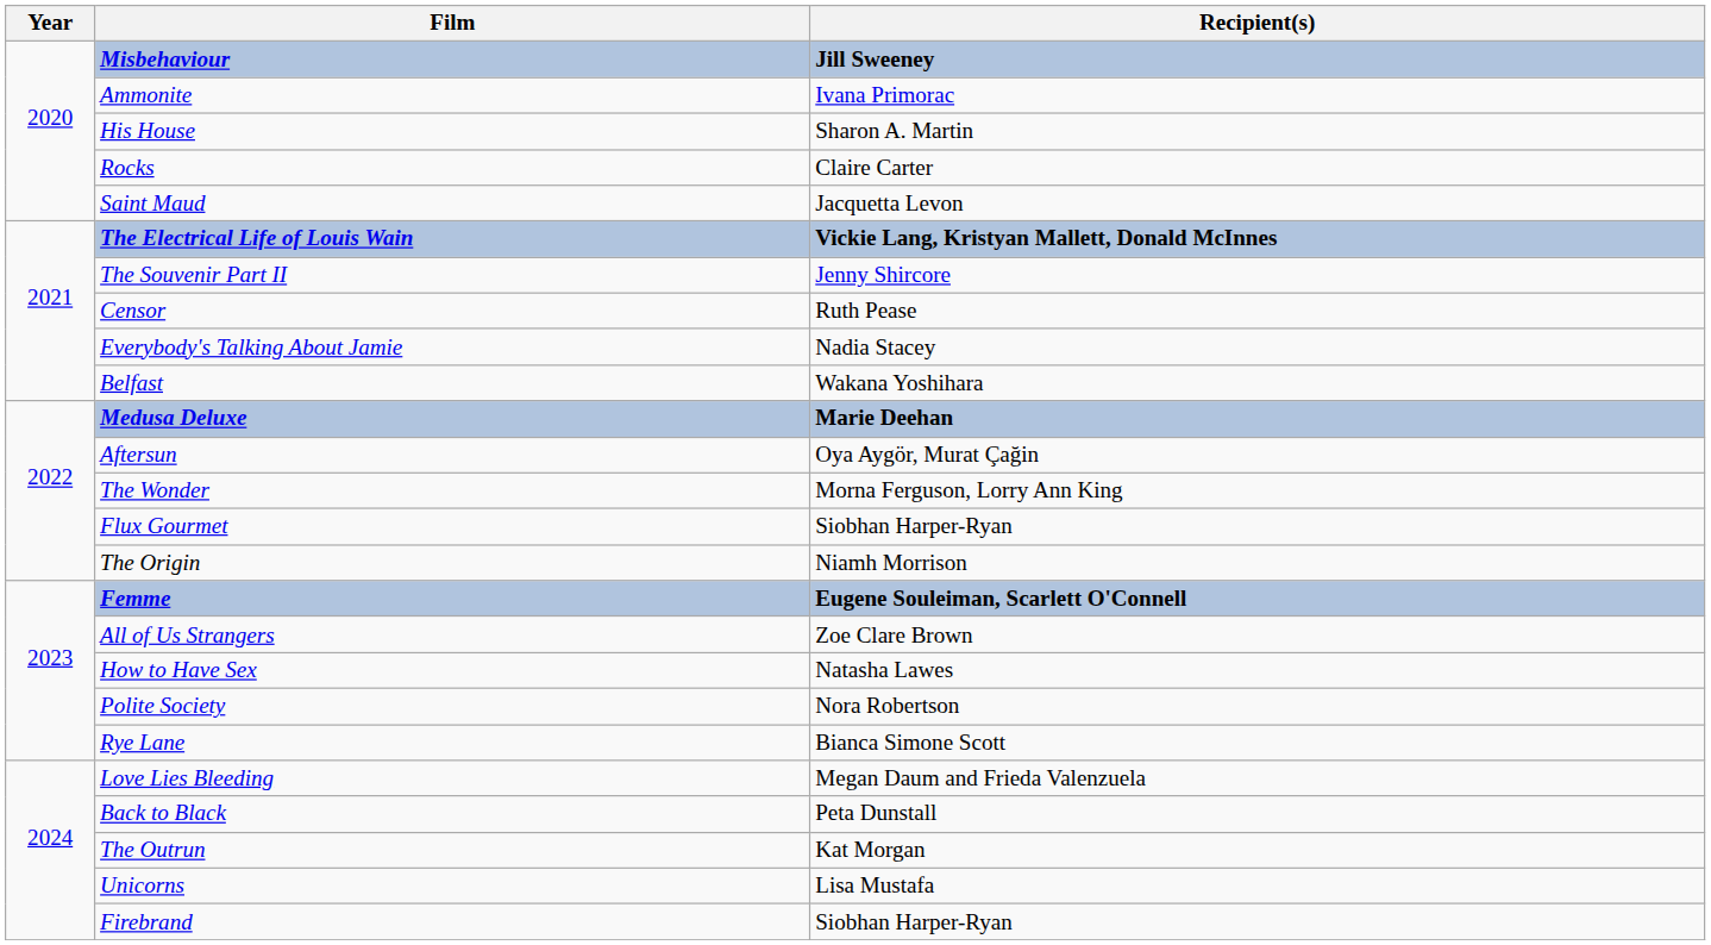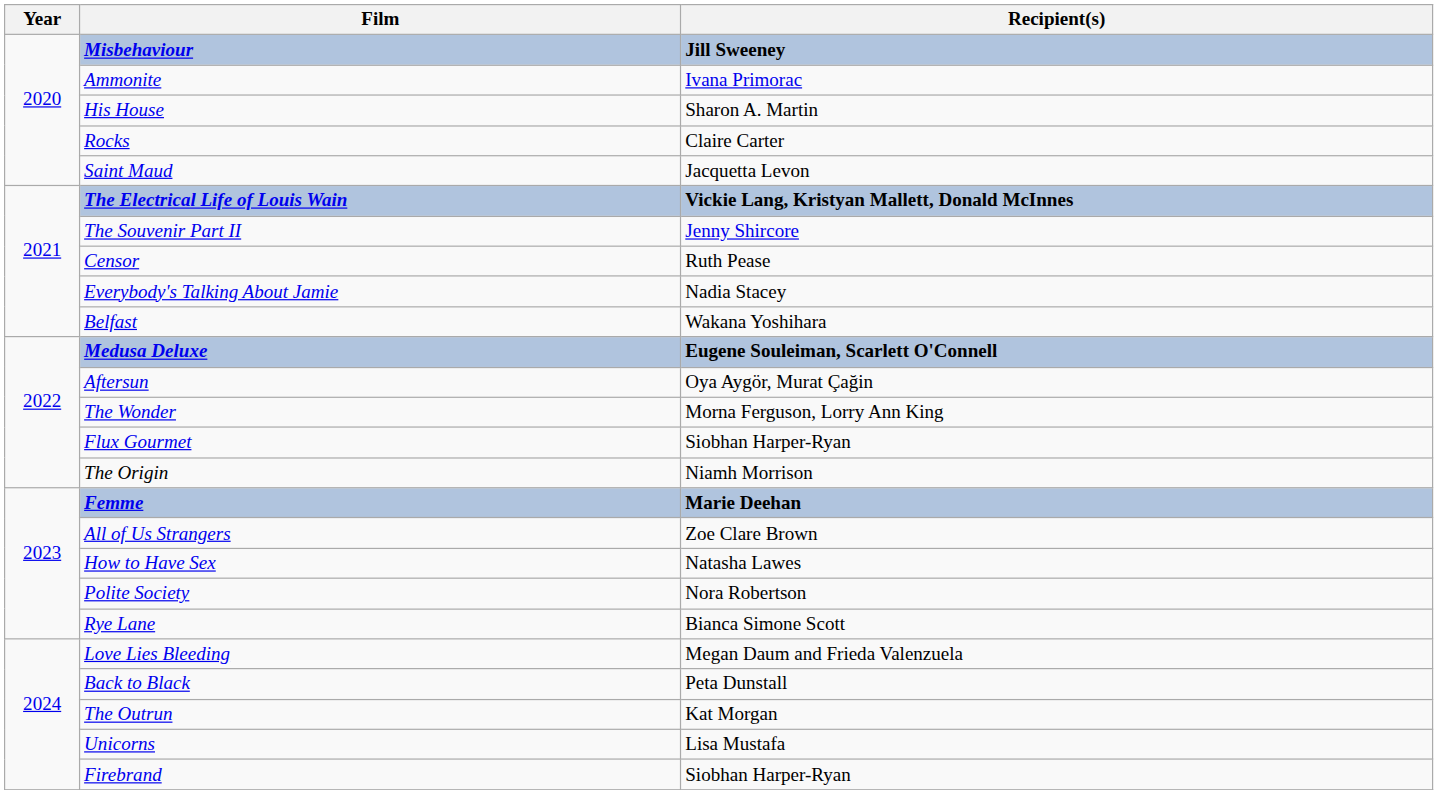Medusa Deluxe | Recipient(s): Marie Deehan -> Eugene Souleiman, Scarlett O'Connell
Femme | Recipient(s): Eugene Souleiman, Scarlett O'Connell -> Marie Deehan
